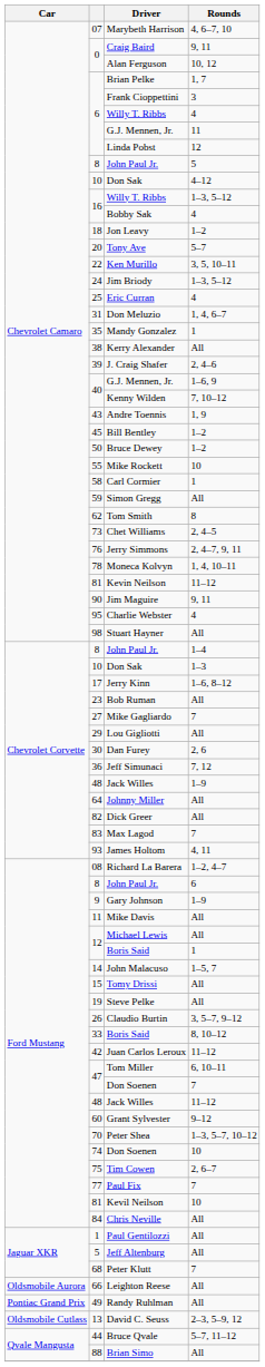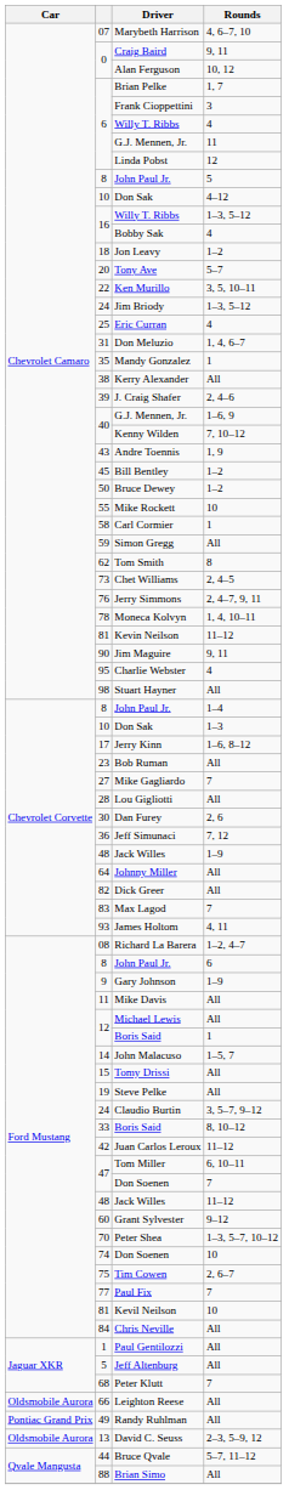Lou Gigliotti | column 2: 29 -> 28
Claudio Burtin | column 2: 26 -> 24
David C. Seuss | Car: Oldsmobile Cutlass -> Oldsmobile Aurora
